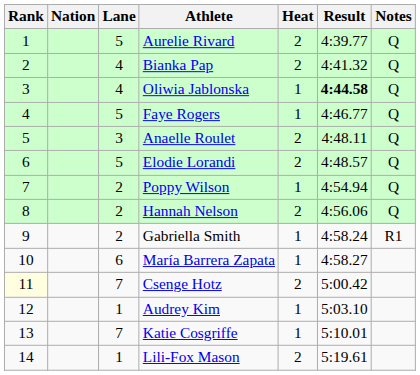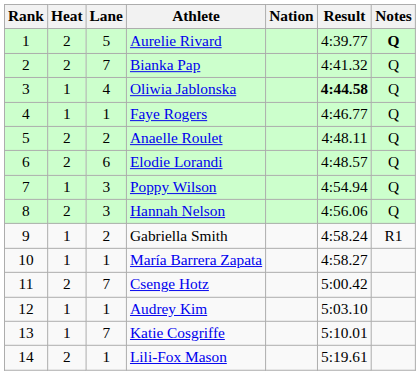columns swapped: Heat <-> Nation
Aurelie Rivard | Notes: normal -> bold
Bianka Pap | Lane: 4 -> 7
Faye Rogers | Lane: 5 -> 1
Anaelle Roulet | Lane: 3 -> 2
Elodie Lorandi | Lane: 5 -> 6
Poppy Wilson | Lane: 2 -> 3
Hannah Nelson | Lane: 2 -> 3
María Barrera Zapata | Lane: 6 -> 1
Csenge Hotz | Rank: lightyellow background -> no background
